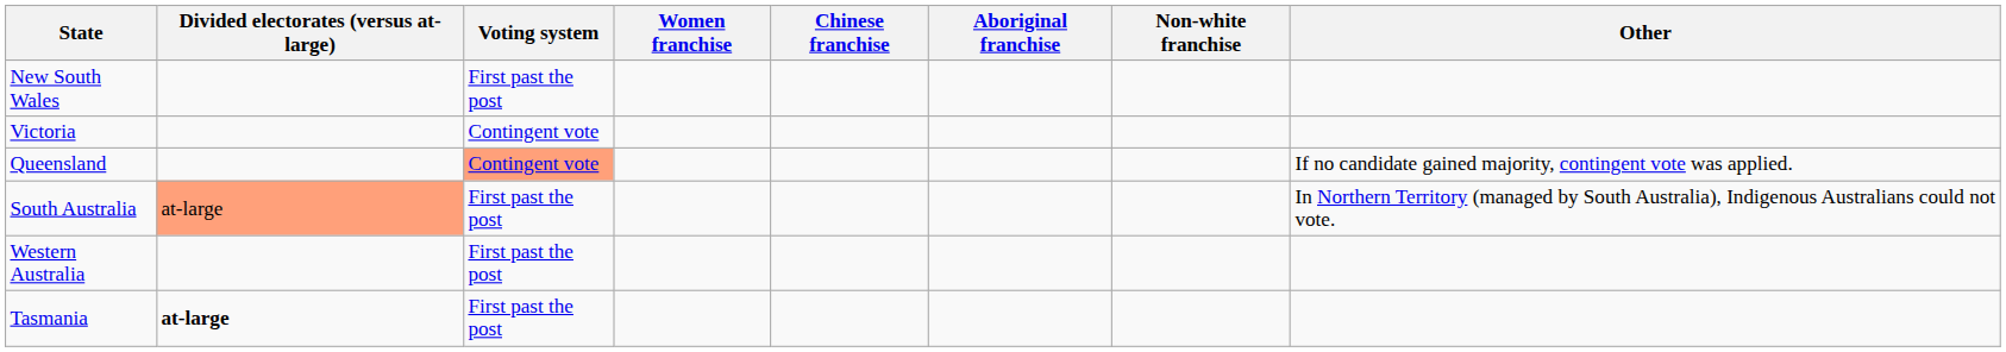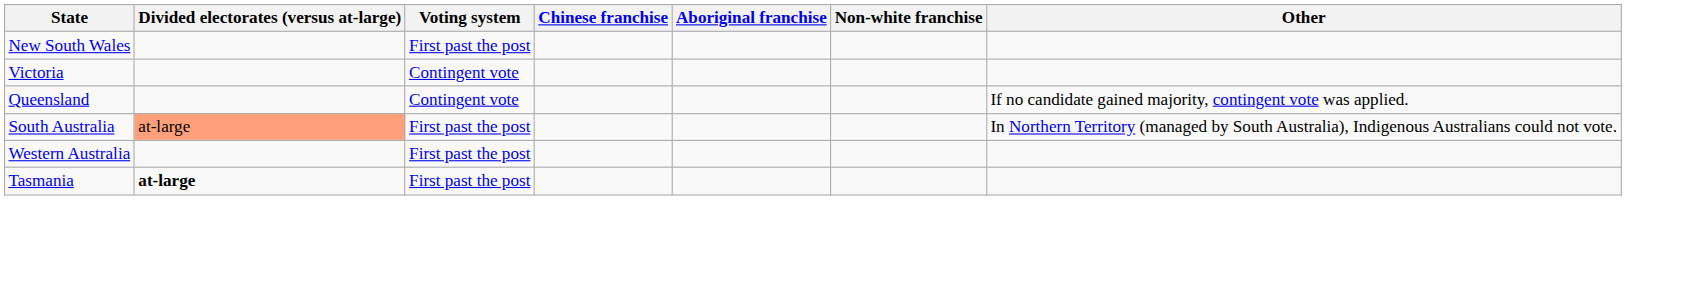- column: Women franchise
Queensland | Voting system: lightsalmon background -> no background
